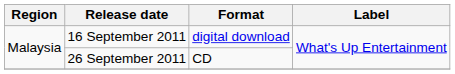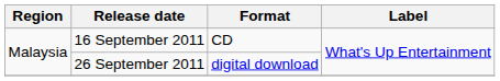16 September 2011 | Format: digital download -> CD
26 September 2011 | Format: CD -> digital download
